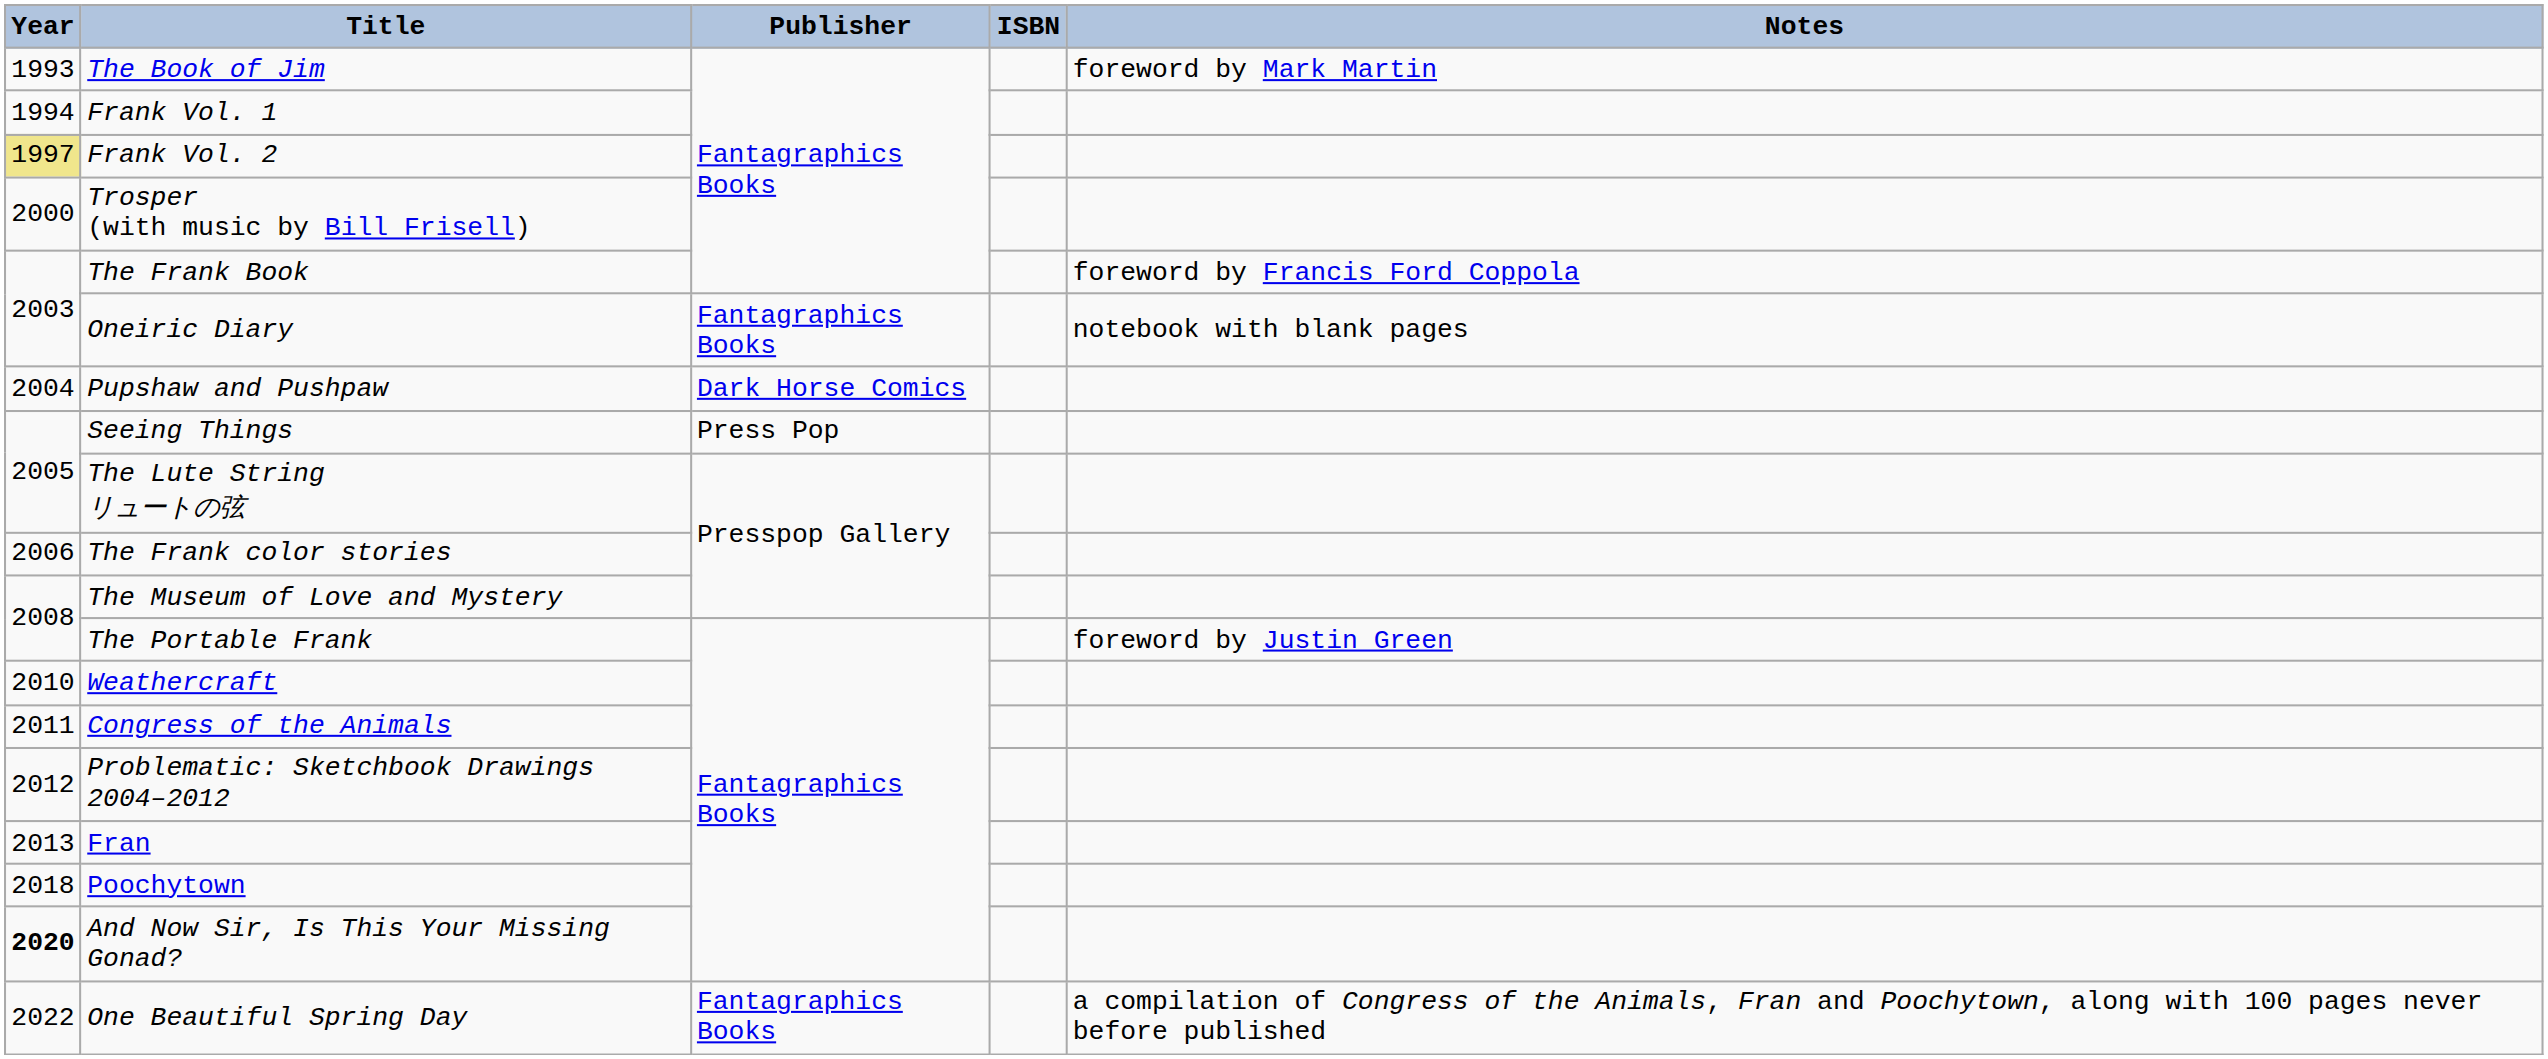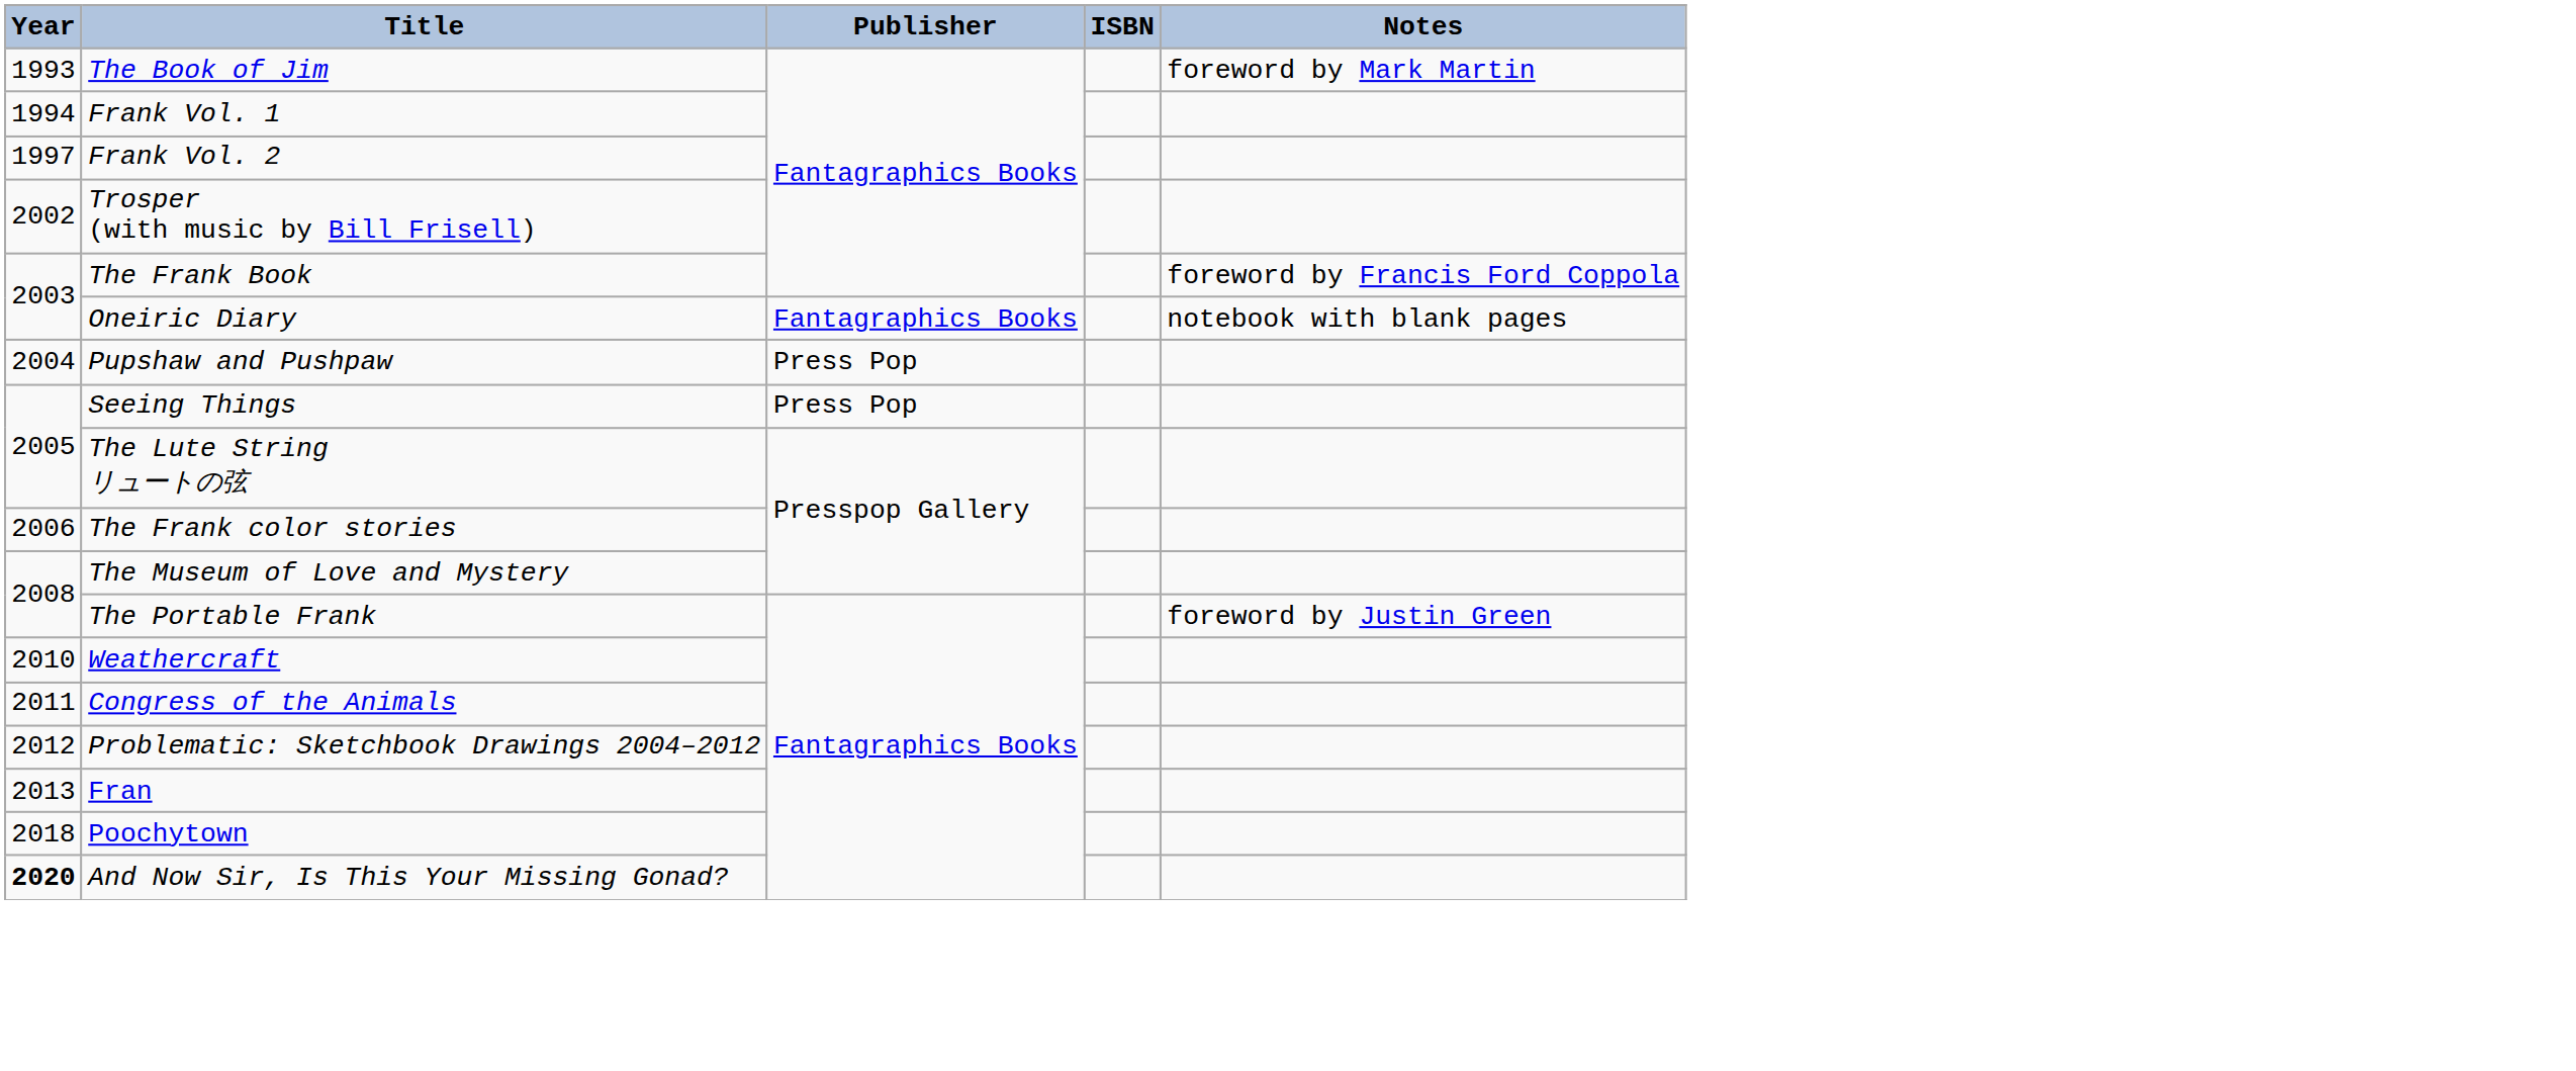Frank Vol. 2 | Year: khaki background -> no background
Trosper (with music by Bill Frisell) | Year: 2000 -> 2002
Pupshaw and Pushpaw | Publisher: Dark Horse Comics -> Press Pop
- row: 2022 | One Beautiful Spring Day | Fantagraphics Books | a compilation of Congress of the Animals, Fran and Poochytown, along with 100 pages never before published
